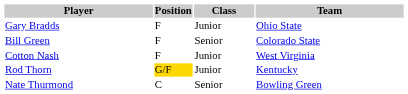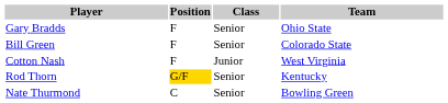Gary Bradds | Class: Junior -> Senior
Rod Thorn | Class: Junior -> Senior
